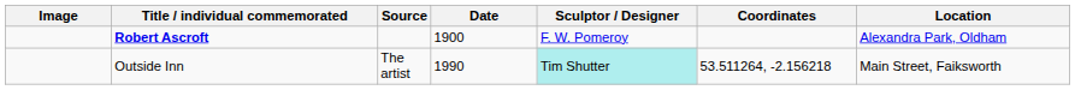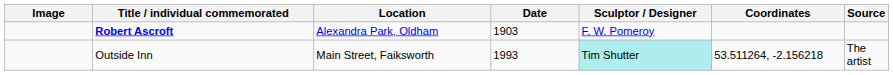columns swapped: Location <-> Source
Robert Ascroft | Date: 1900 -> 1903
Outside Inn | Date: 1990 -> 1993
